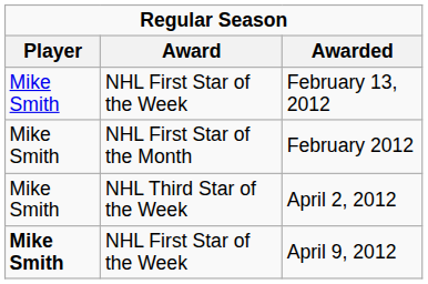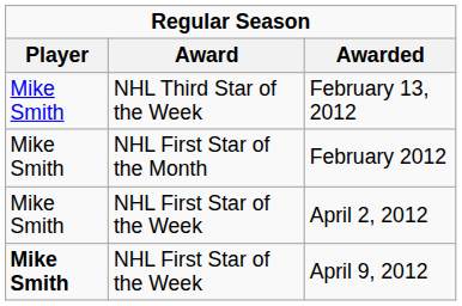February 13, 2012 | Award: NHL First Star of the Week -> NHL Third Star of the Week
April 2, 2012 | Award: NHL Third Star of the Week -> NHL First Star of the Week
